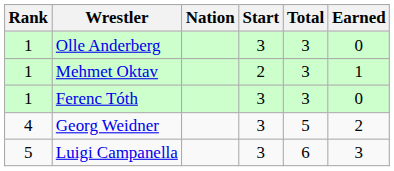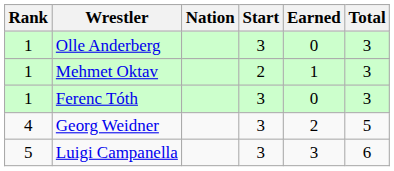columns swapped: Earned <-> Total
